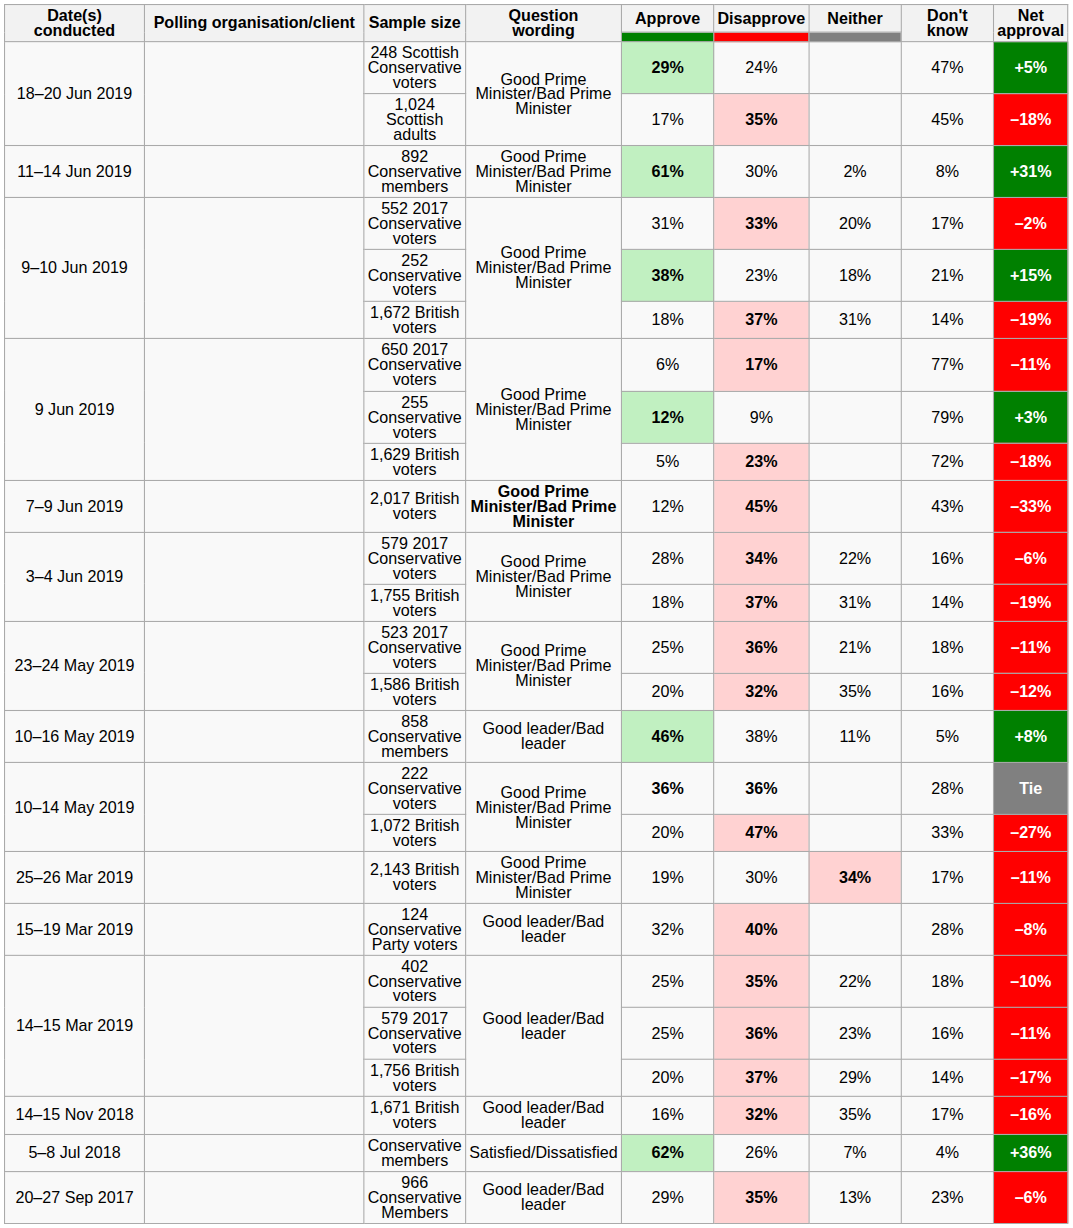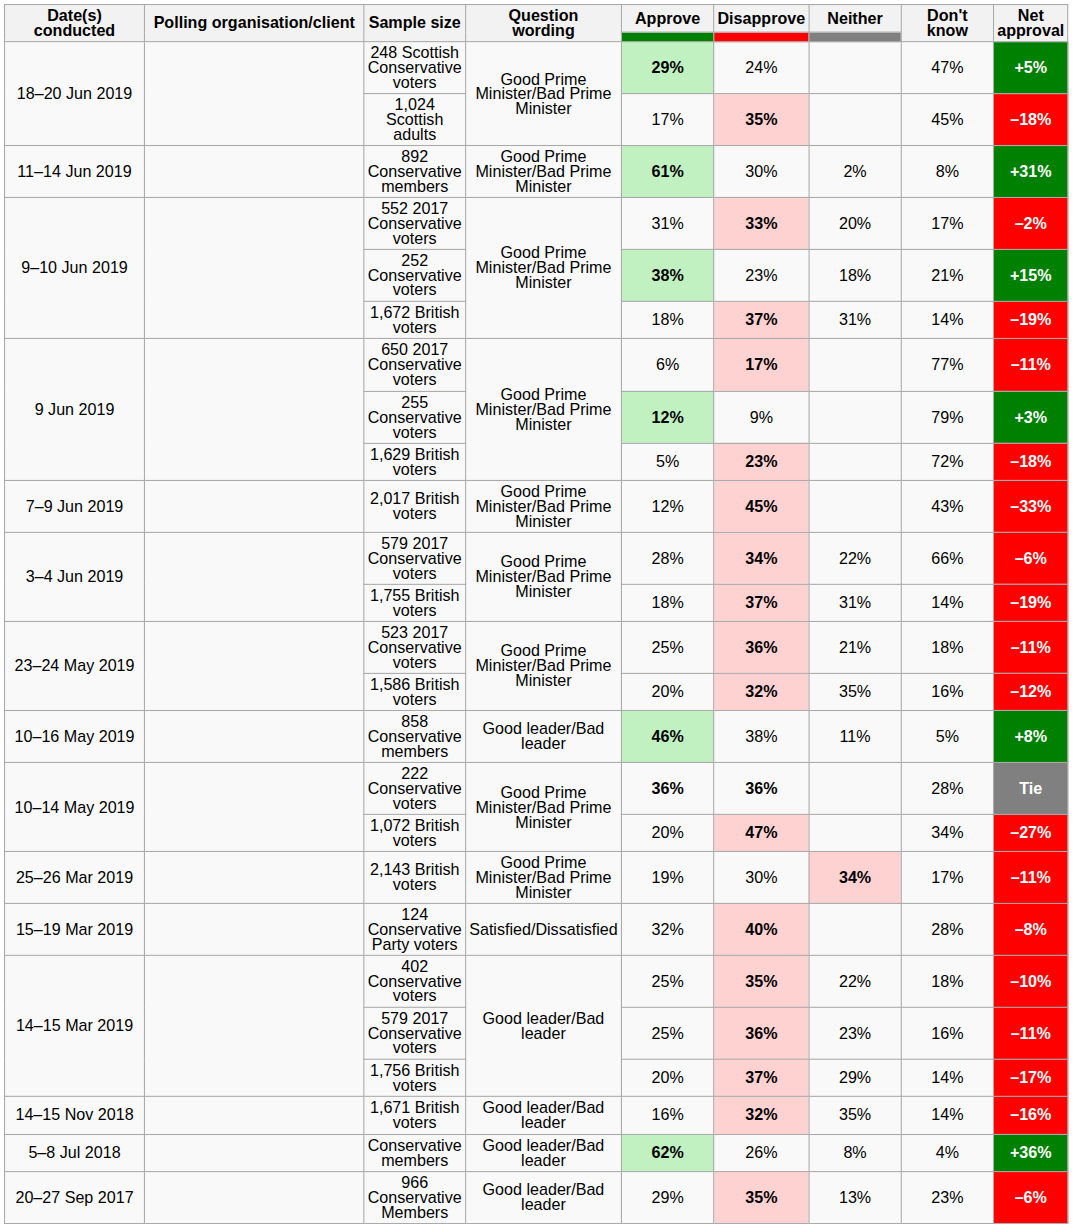2,017 British voters | Question wording: bold -> normal
3–4 Jun 2019 / 579 2017 Conservative voters | Don't know: 16% -> 66%
1,072 British voters | Don't know: 33% -> 34%
124 Conservative Party voters | Question wording: Good leader/Bad leader -> Satisfied/Dissatisfied
1,671 British voters | Don't know: 17% -> 14%
Conservative members | Question wording: Satisfied/Dissatisfied -> Good leader/Bad leader
Conservative members | Neither: 7% -> 8%
